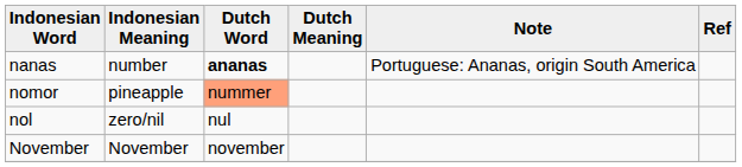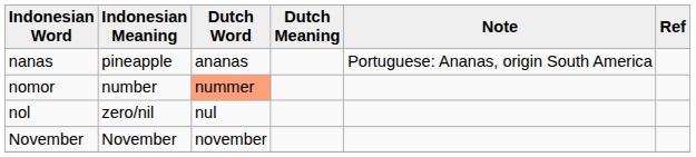nanas | Indonesian Meaning: number -> pineapple
nanas | Dutch Word: bold -> normal
nomor | Indonesian Meaning: pineapple -> number
